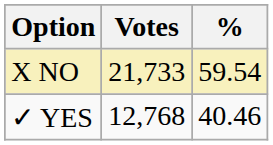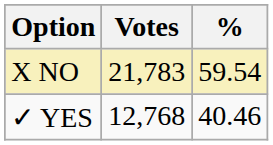X NO | Votes: 21,733 -> 21,783
